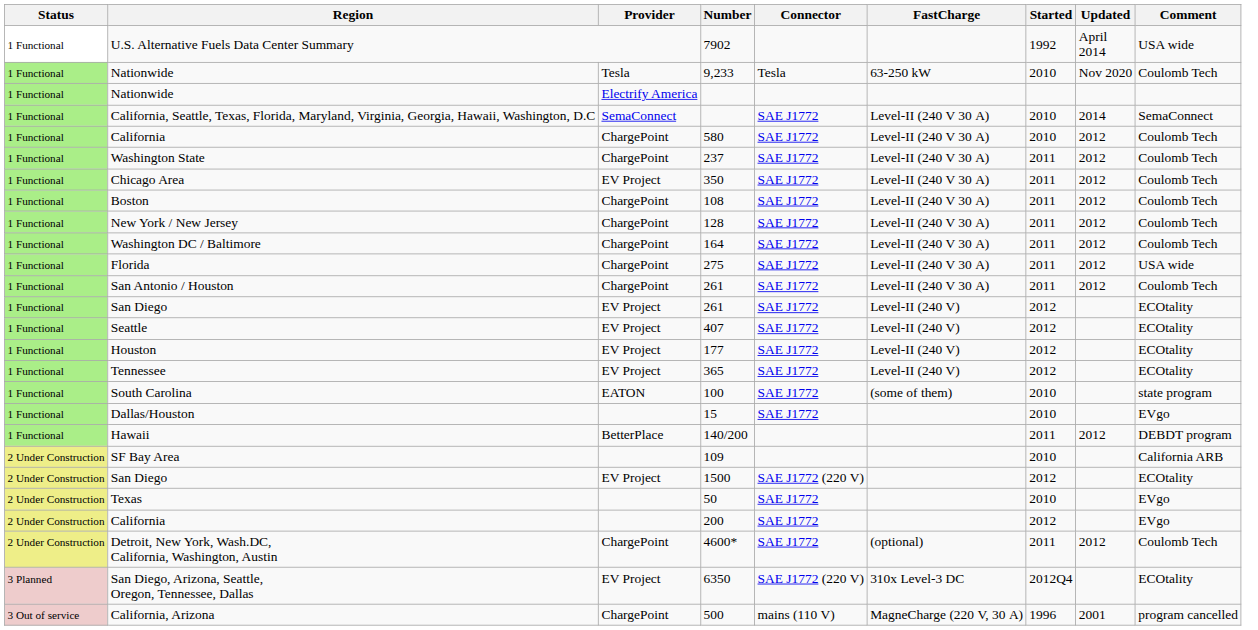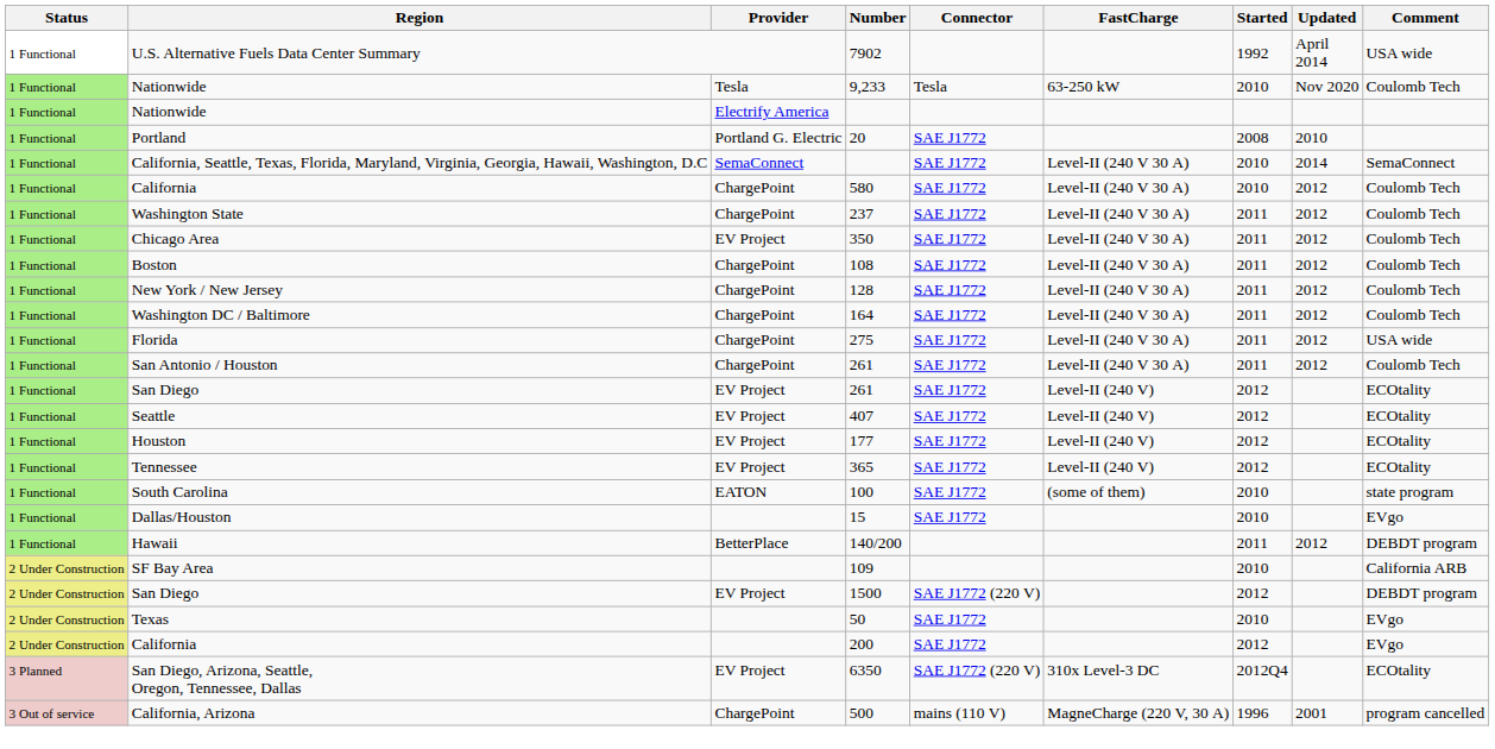+ row: 1 Functional | Portland | Portland G. Electric | 20 | SAE J1772 | 2008 | 2010
1500 | Comment: ECOtality -> DEBDT program
- row: 2 Under Construction | Detroit, New York, Wash.DC, California, Washington, Austin | ChargePoint | 4600* | SAE J1772 | (optional) | 2011 | 2012 | Coulomb Tech
